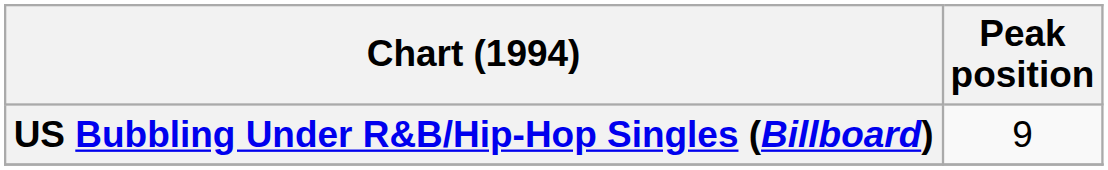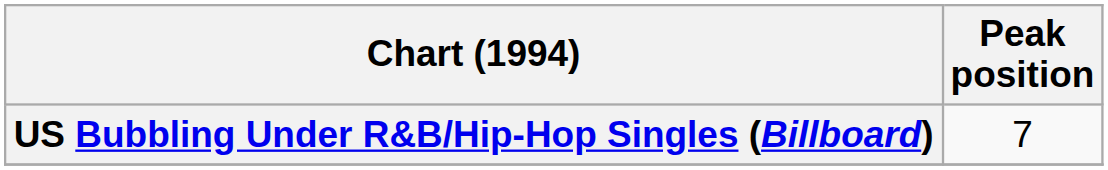US Bubbling Under R&B/Hip-Hop Singles (Billboard) | Peak position: 9 -> 7
